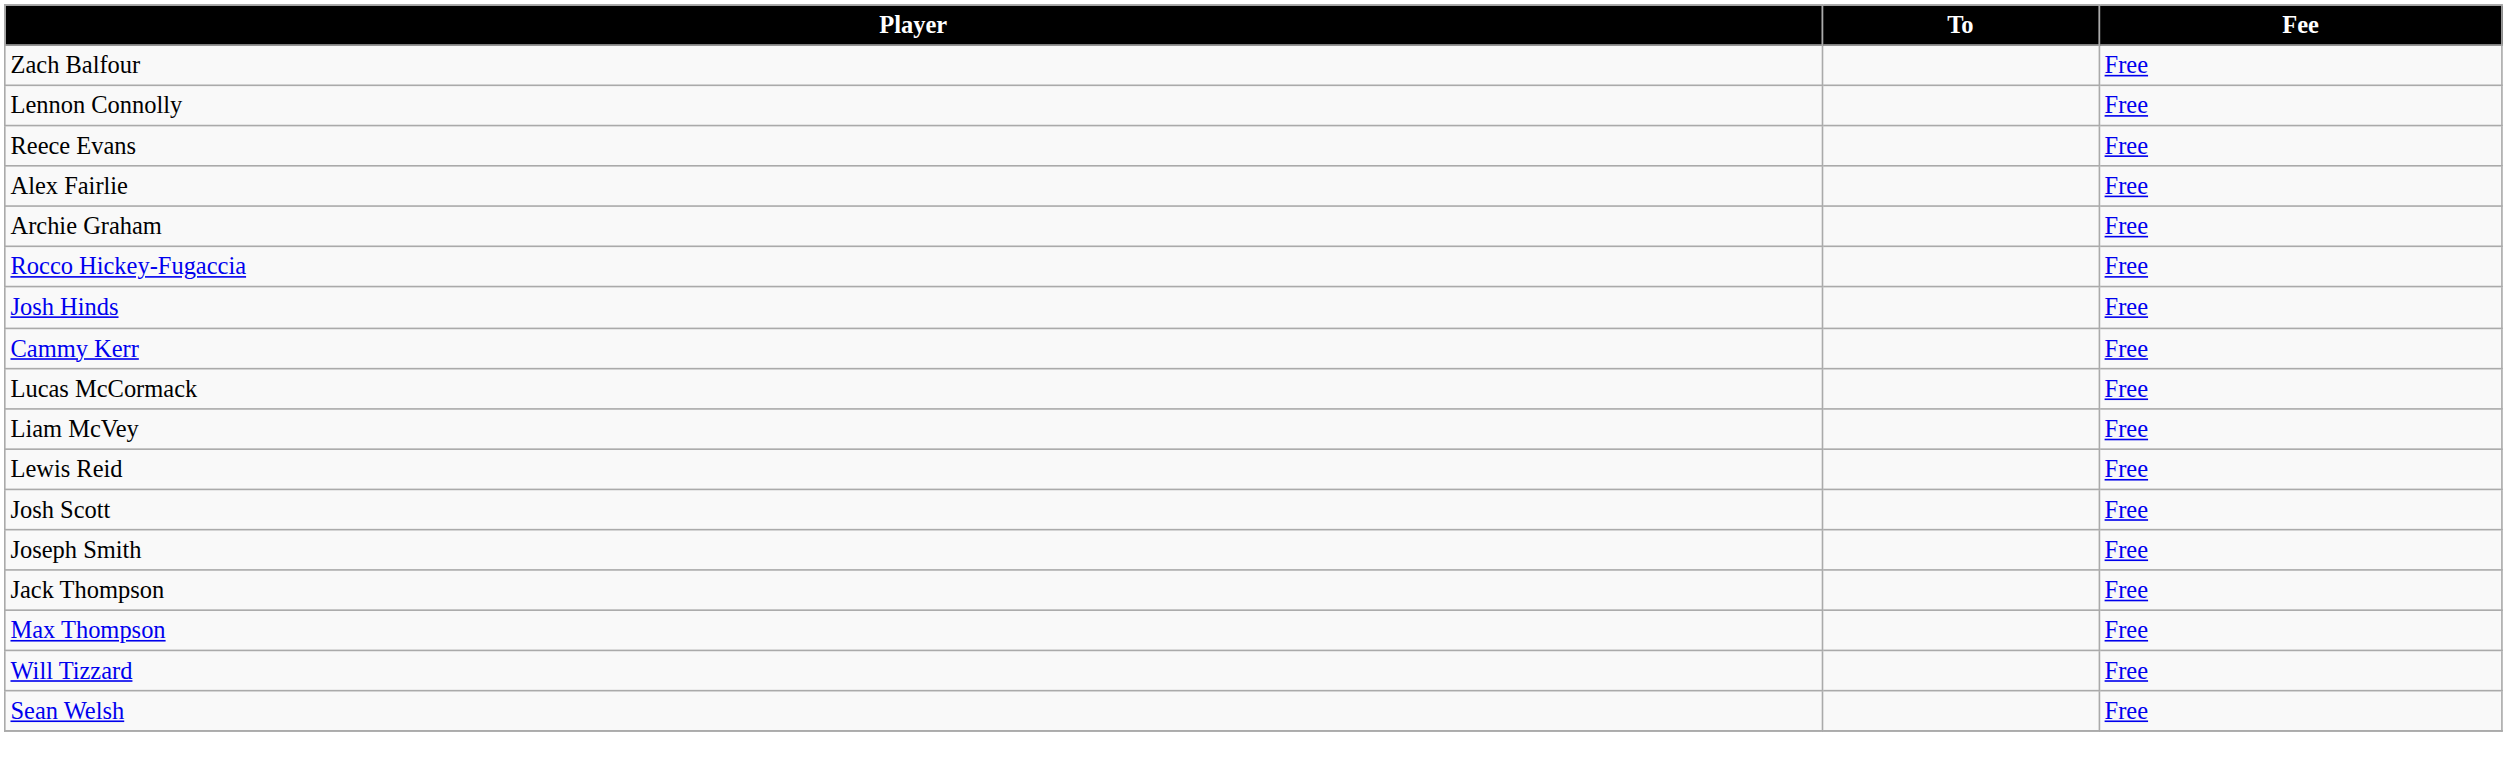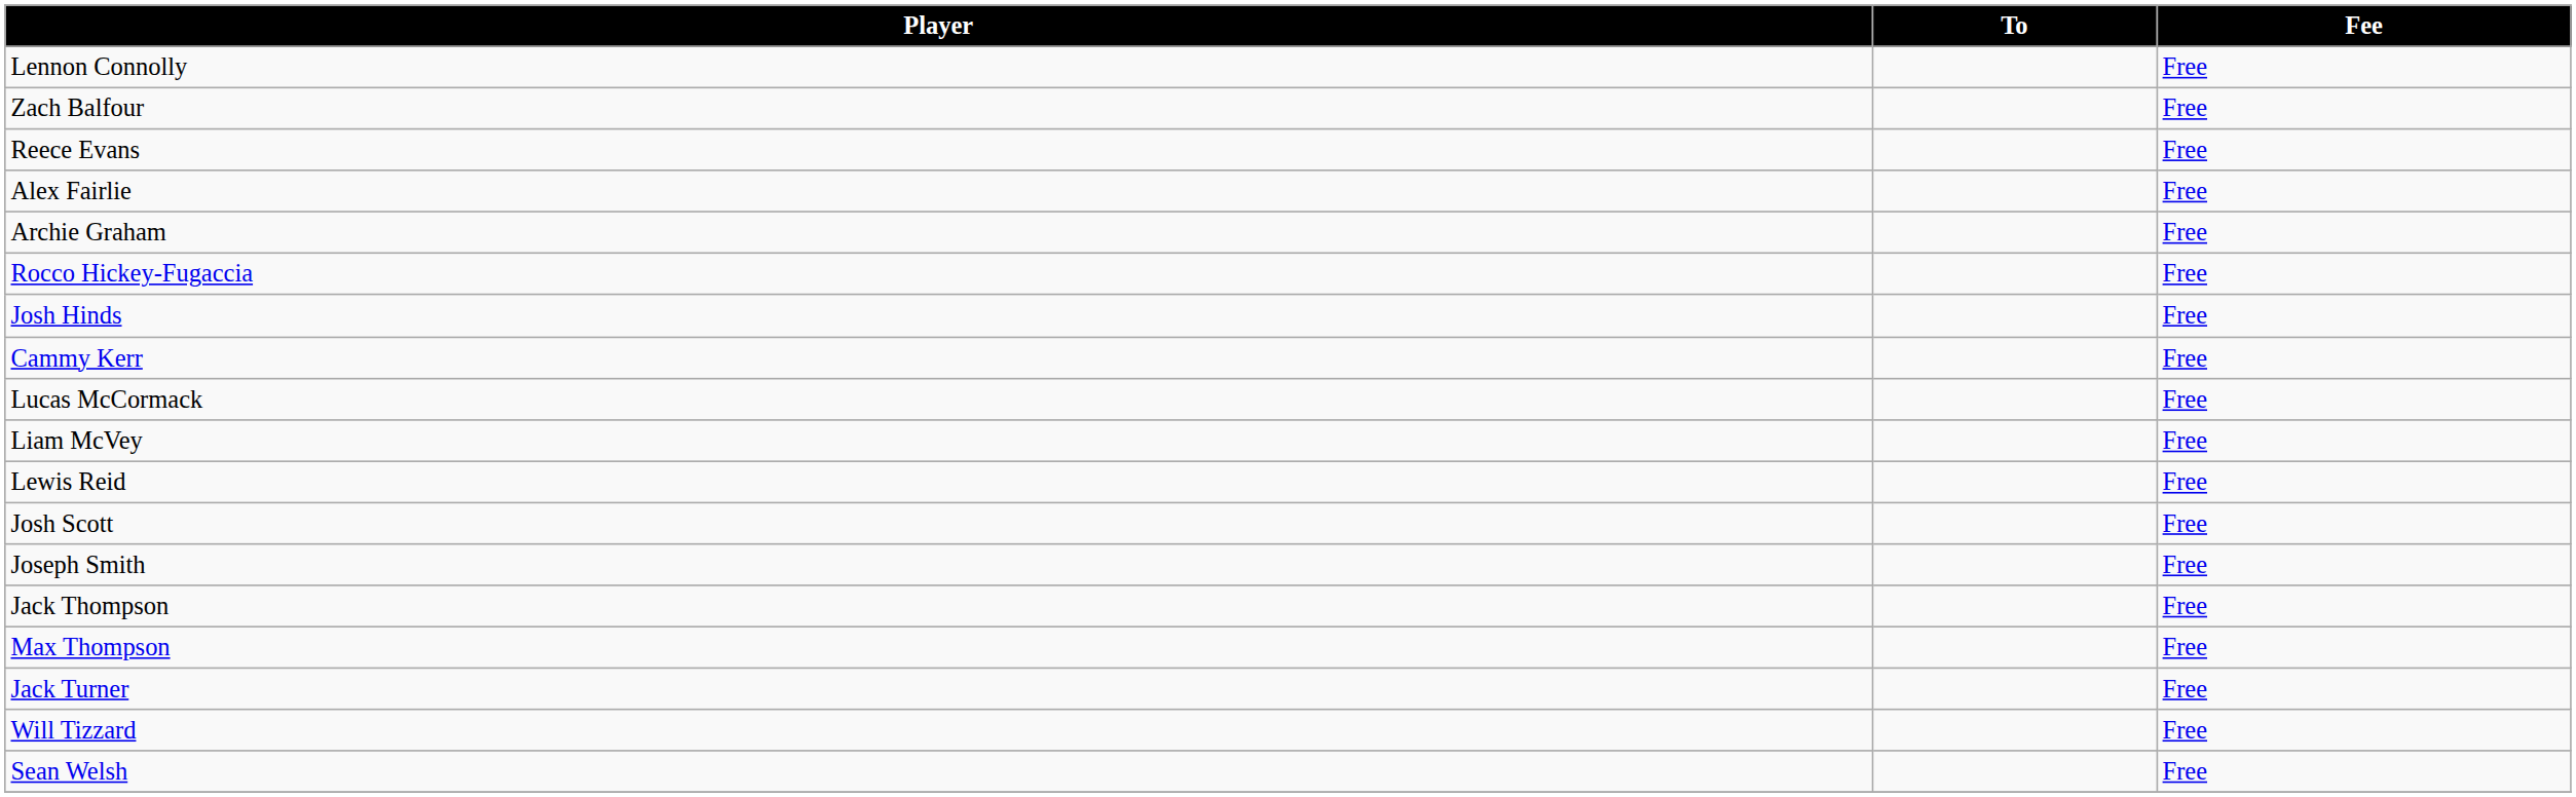rows swapped: Zach Balfour <-> Lennon Connolly
+ row: Jack Turner | Free
